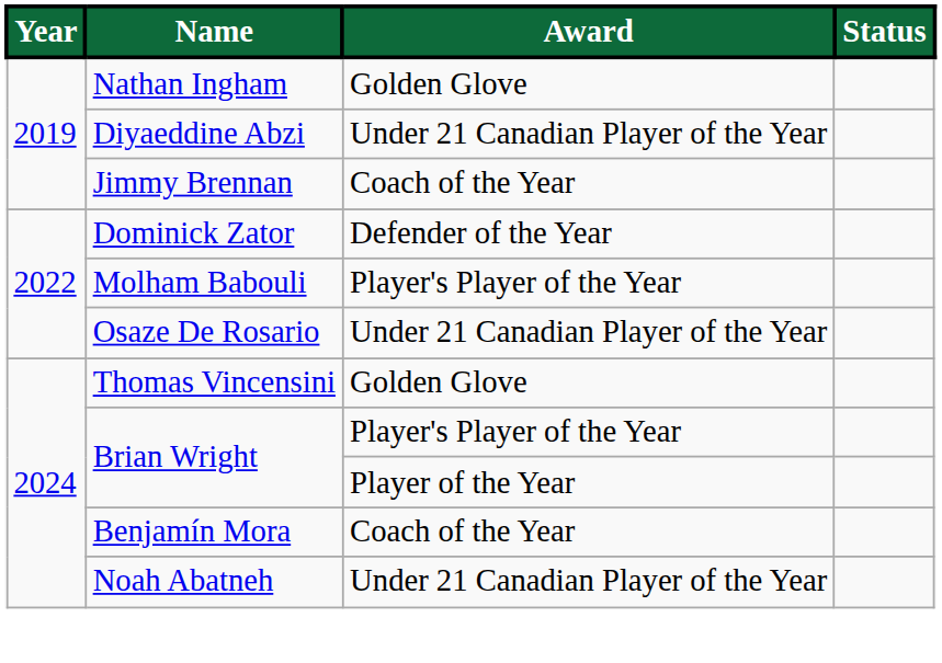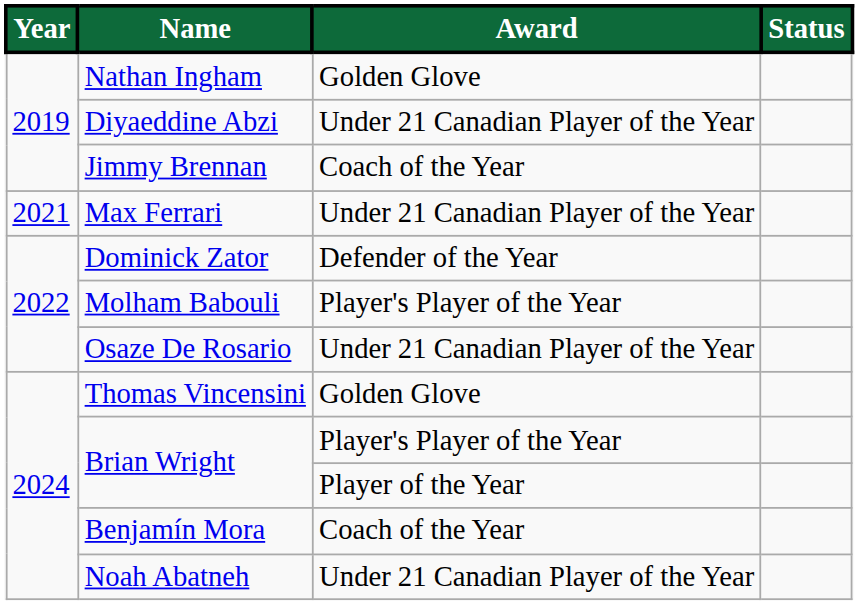+ row: 2021 | Max Ferrari | Under 21 Canadian Player of the Year
